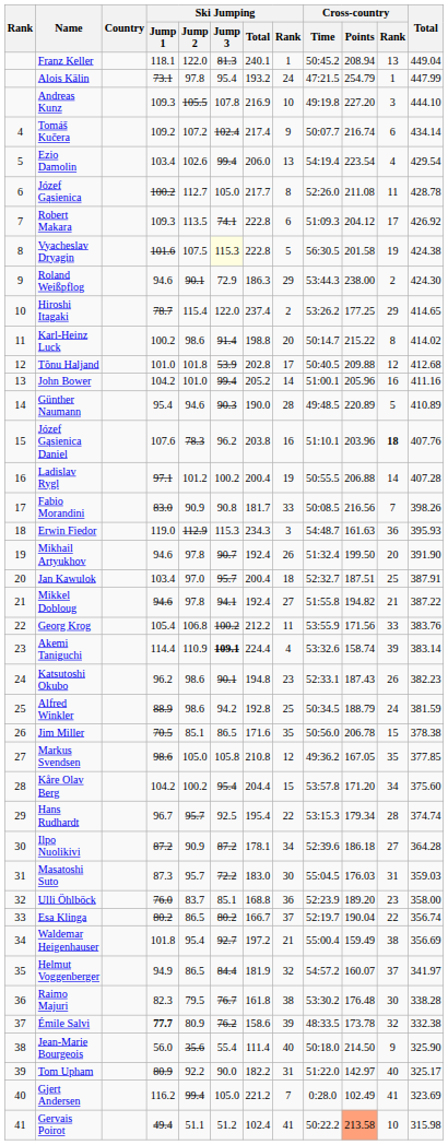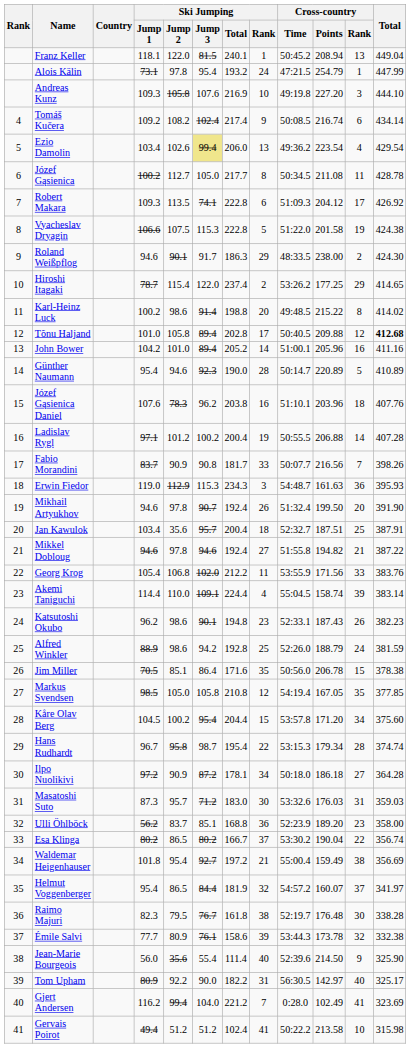Franz Keller | Ski Jumping / Jump 3: 81.3 -> 81.5
Andreas Kunz | Ski Jumping / Jump 2: 105.5 -> 105.8
Andreas Kunz | Ski Jumping / Jump 3: 107.8 -> 107.6
Tomáš Kučera | Ski Jumping / Jump 2: 107.2 -> 108.2
Tomáš Kučera | Cross-country / Time: 50:07.7 -> 50:08.5
Ezio Damolin | Ski Jumping / Jump 3: no background -> khaki background
Ezio Damolin | Cross-country / Time: 54:19.4 -> 49:36.2
Józef Gąsienica | Cross-country / Time: 52:26.0 -> 50:34.5
Vyacheslav Dryagin | Ski Jumping / Jump 1: 101.6 -> 106.6
Vyacheslav Dryagin | Ski Jumping / Jump 3: lightyellow background -> no background
Vyacheslav Dryagin | Cross-country / Time: 56:30.5 -> 51:22.0
Roland Weißpflog | Ski Jumping / Jump 3: 72.9 -> 91.7
Roland Weißpflog | Cross-country / Time: 53:44.3 -> 48:33.5
Karl-Heinz Luck | Cross-country / Time: 50:14.7 -> 49:48.5
Tõnu Haljand | Ski Jumping / Jump 2: 101.8 -> 105.8
Tõnu Haljand | Ski Jumping / Jump 3: 53.9 -> 89.4
Tõnu Haljand | Total: normal -> bold
John Bower | Ski Jumping / Jump 3: 99.4 -> 89.4
Günther Naumann | Ski Jumping / Jump 3: 90.3 -> 92.3
Günther Naumann | Cross-country / Time: 49:48.5 -> 50:14.7
Józef Gąsienica Daniel | Cross-country / Rank: bold -> normal
Fabio Morandini | Ski Jumping / Jump 1: 83.0 -> 83.7
Fabio Morandini | Cross-country / Time: 50:08.5 -> 50:07.7
Jan Kawulok | Ski Jumping / Jump 2: 97.0 -> 35.6
Mikkel Dobloug | Ski Jumping / Jump 3: 94.1 -> 94.6
Georg Krog | Ski Jumping / Jump 3: 100.2 -> 102.0
Akemi Taniguchi | Ski Jumping / Jump 2: 110.9 -> 110.0
Akemi Taniguchi | Ski Jumping / Jump 3: bold -> normal
Akemi Taniguchi | Cross-country / Time: 53:32.6 -> 55:04.5
Alfred Winkler | Cross-country / Time: 50:34.5 -> 52:26.0
Jim Miller | Ski Jumping / Jump 3: 86.5 -> 86.4
Markus Svendsen | Ski Jumping / Jump 1: 98.6 -> 98.5
Markus Svendsen | Cross-country / Time: 49:36.2 -> 54:19.4
Kåre Olav Berg | Ski Jumping / Jump 1: 104.2 -> 104.5
Hans Rudhardt | Ski Jumping / Jump 2: 95.7 -> 95.8
Hans Rudhardt | Ski Jumping / Jump 3: 92.5 -> 98.7
Ilpo Nuolikivi | Ski Jumping / Jump 1: 87.2 -> 97.2
Ilpo Nuolikivi | Cross-country / Time: 52:39.6 -> 50:18.0
Masatoshi Suto | Ski Jumping / Jump 3: 72.2 -> 71.2
Masatoshi Suto | Cross-country / Time: 55:04.5 -> 53:32.6
Ulli Öhlböck | Ski Jumping / Jump 1: 76.0 -> 56.2
Esa Klinga | Cross-country / Time: 52:19.7 -> 53:30.2
Helmut Voggenberger | Ski Jumping / Jump 1: 94.9 -> 95.4
Raimo Majuri | Cross-country / Time: 53:30.2 -> 52:19.7
Émile Salvi | Ski Jumping / Jump 1: bold -> normal
Émile Salvi | Ski Jumping / Jump 3: 76.2 -> 76.1
Émile Salvi | Cross-country / Time: 48:33.5 -> 53:44.3
Jean-Marie Bourgeois | Cross-country / Time: 50:18.0 -> 52:39.6
Tom Upham | Cross-country / Time: 51:22.0 -> 56:30.5
Gjert Andersen | Ski Jumping / Jump 3: 105.0 -> 104.0
Gervais Poirot | Ski Jumping / Jump 2: 51.1 -> 51.2
Gervais Poirot | Cross-country / Points: lightsalmon background -> no background
